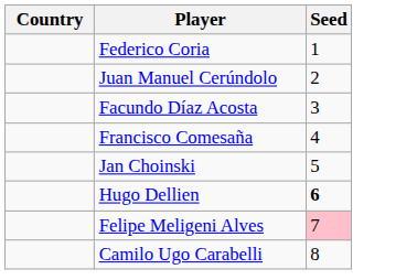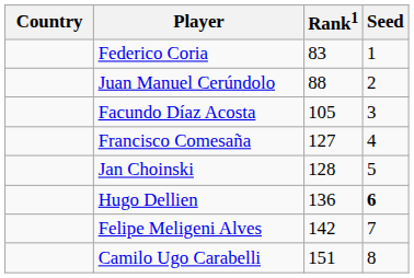+ column: Rank1 | 83 | 88 | 105 | 127 | 128 | 136 | 142 | 151
Felipe Meligeni Alves | Seed: pink background -> no background
